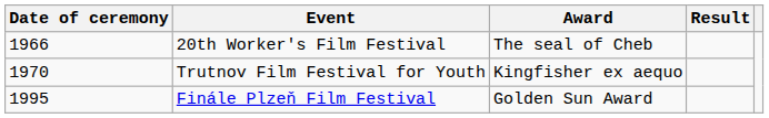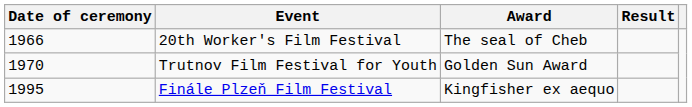Trutnov Film Festival for Youth | Award: Kingfisher ex aequo -> Golden Sun Award
Finále Plzeň Film Festival | Award: Golden Sun Award -> Kingfisher ex aequo
